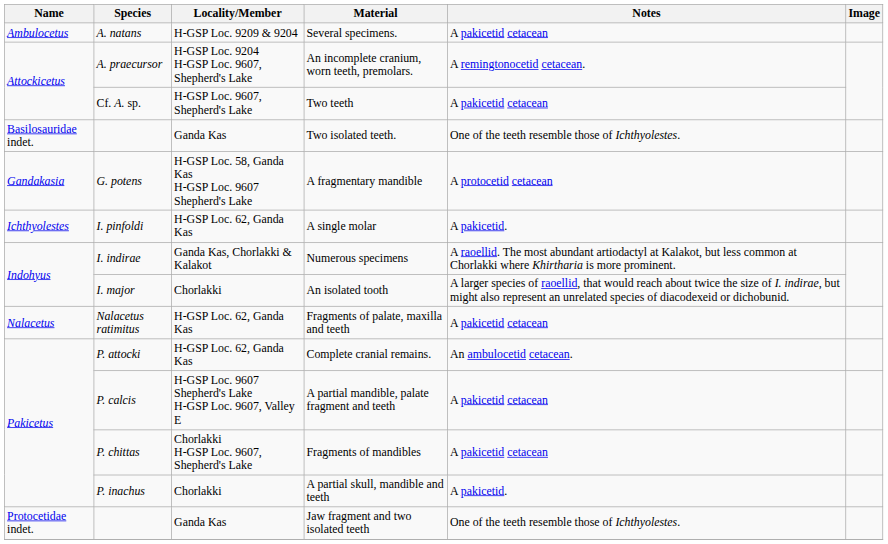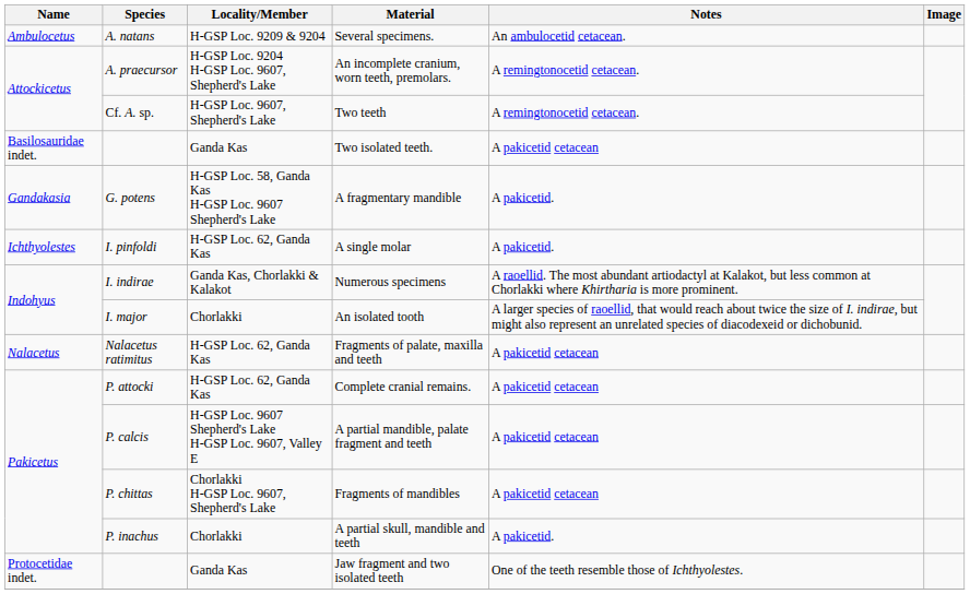Several specimens. | Notes: A pakicetid cetacean -> An ambulocetid cetacean.
Two teeth | Notes: A pakicetid cetacean -> A remingtonocetid cetacean.
Two isolated teeth. | Notes: One of the teeth resemble those of Ichthyolestes. -> A pakicetid cetacean
A fragmentary mandible | Notes: A protocetid cetacean -> A pakicetid.
Complete cranial remains. | Notes: An ambulocetid cetacean. -> A pakicetid cetacean
